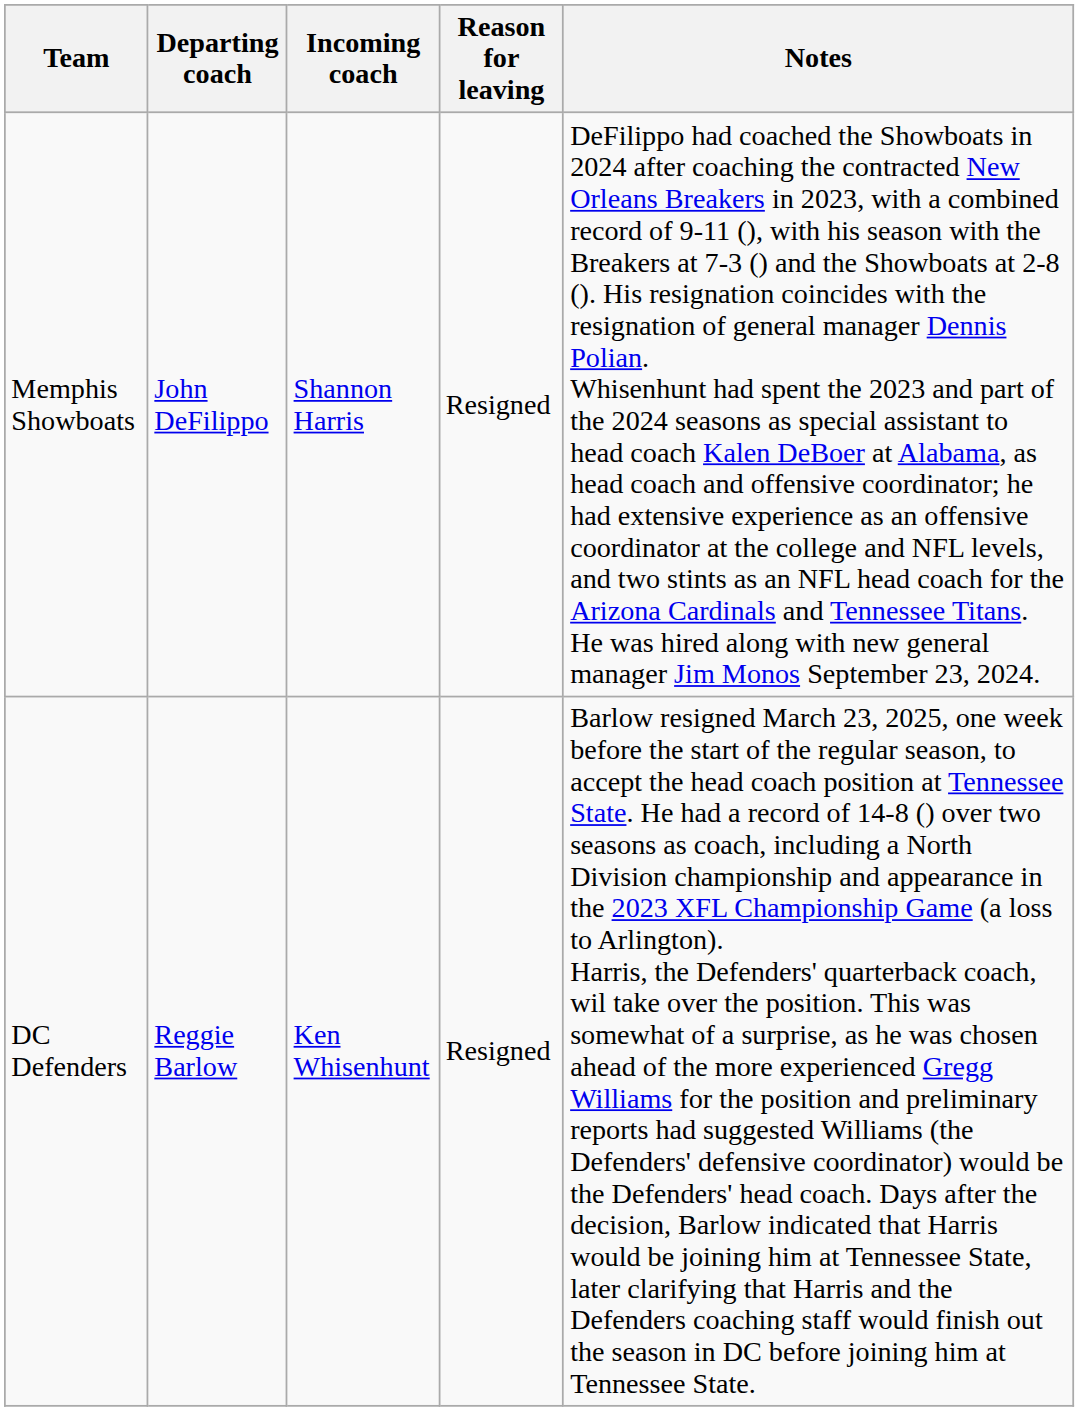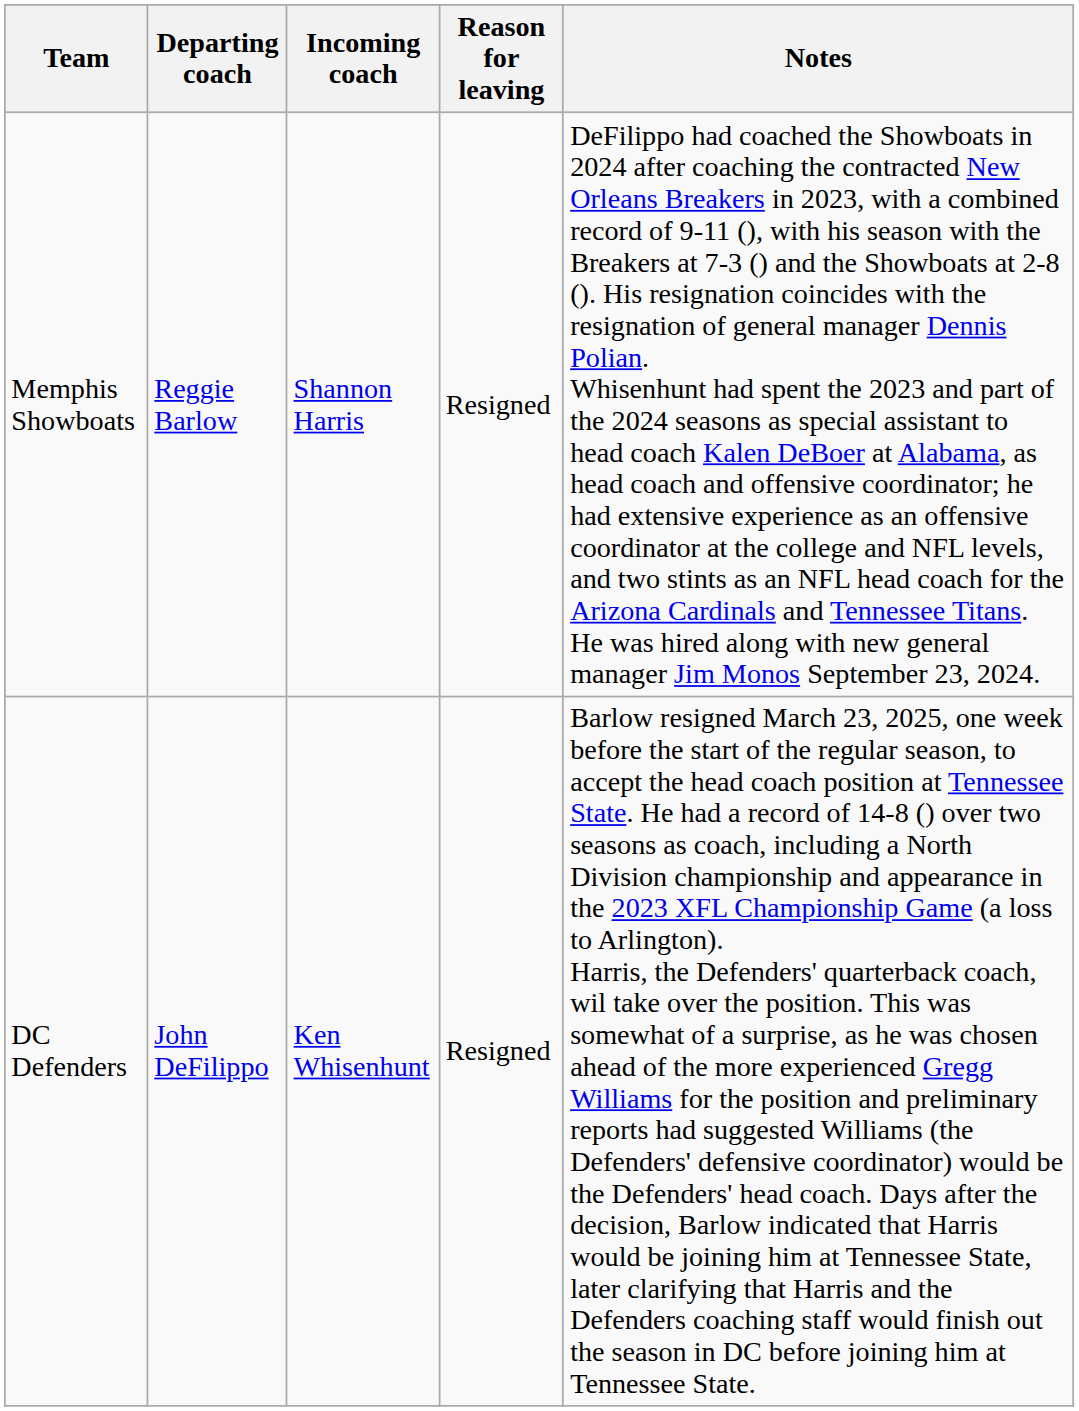Memphis Showboats | Departing coach: John DeFilippo -> Reggie Barlow
DC Defenders | Departing coach: Reggie Barlow -> John DeFilippo
